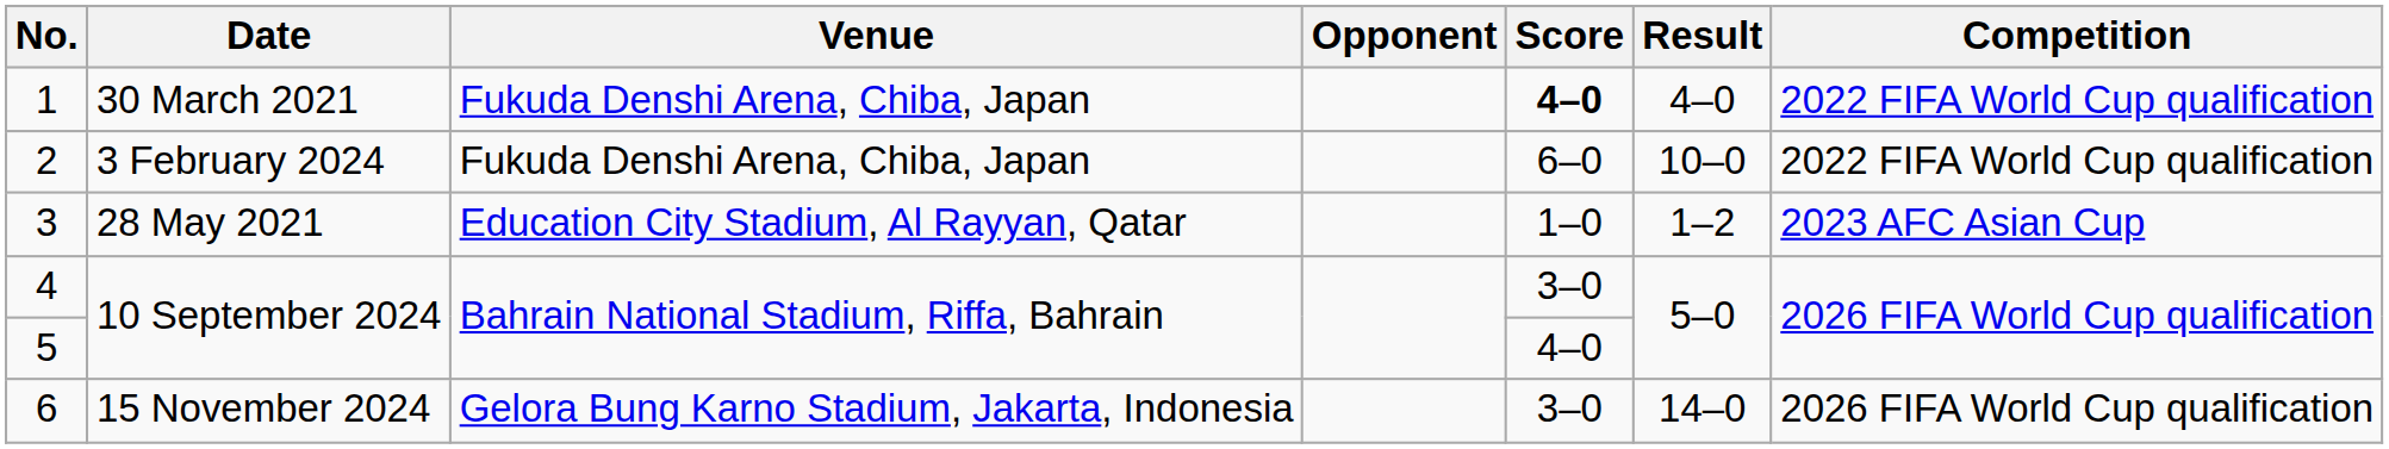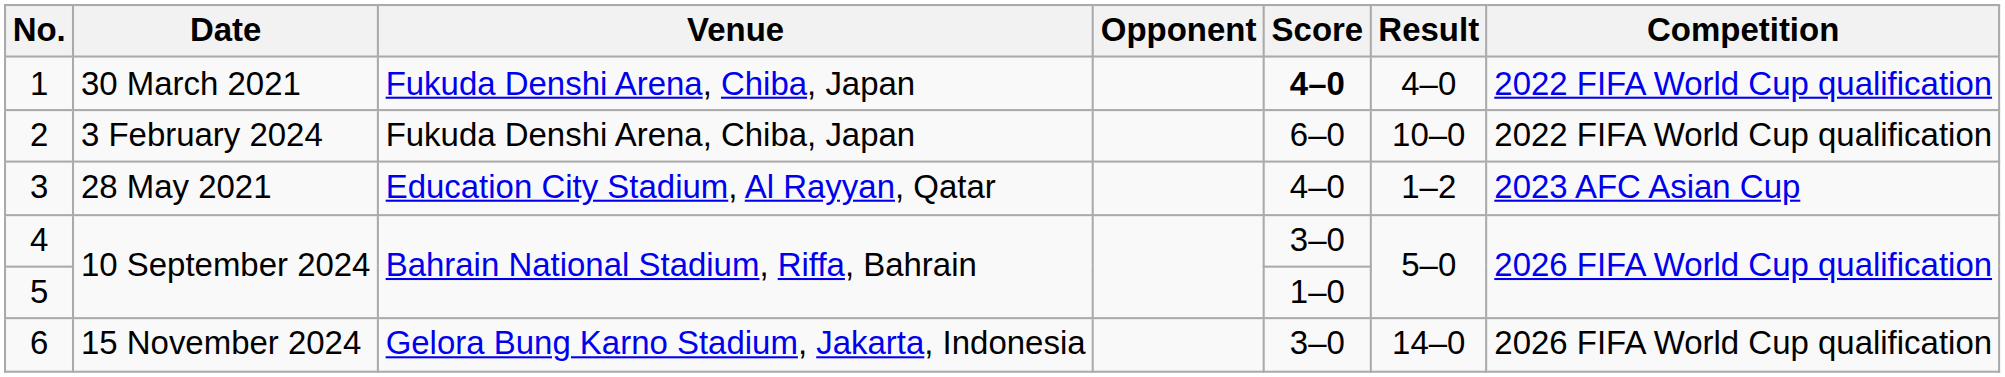3 | Score: 1–0 -> 4–0
5 | Score: 4–0 -> 1–0
